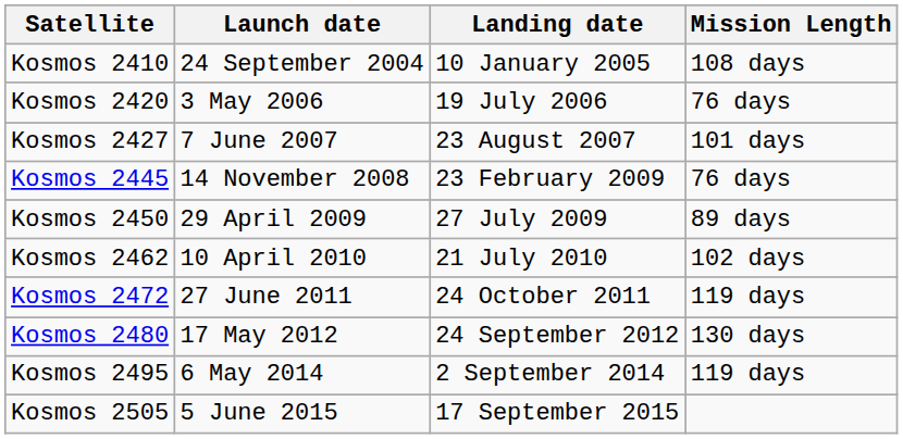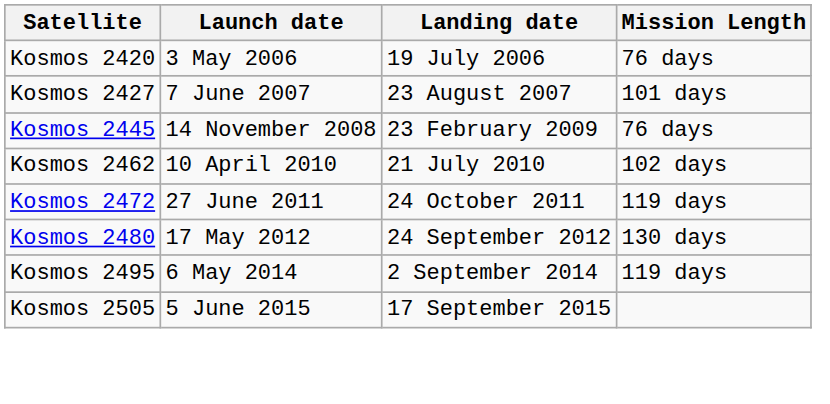- row: Kosmos 2410 | 24 September 2004 | 10 January 2005 | 108 days
- row: Kosmos 2450 | 29 April 2009 | 27 July 2009 | 89 days
